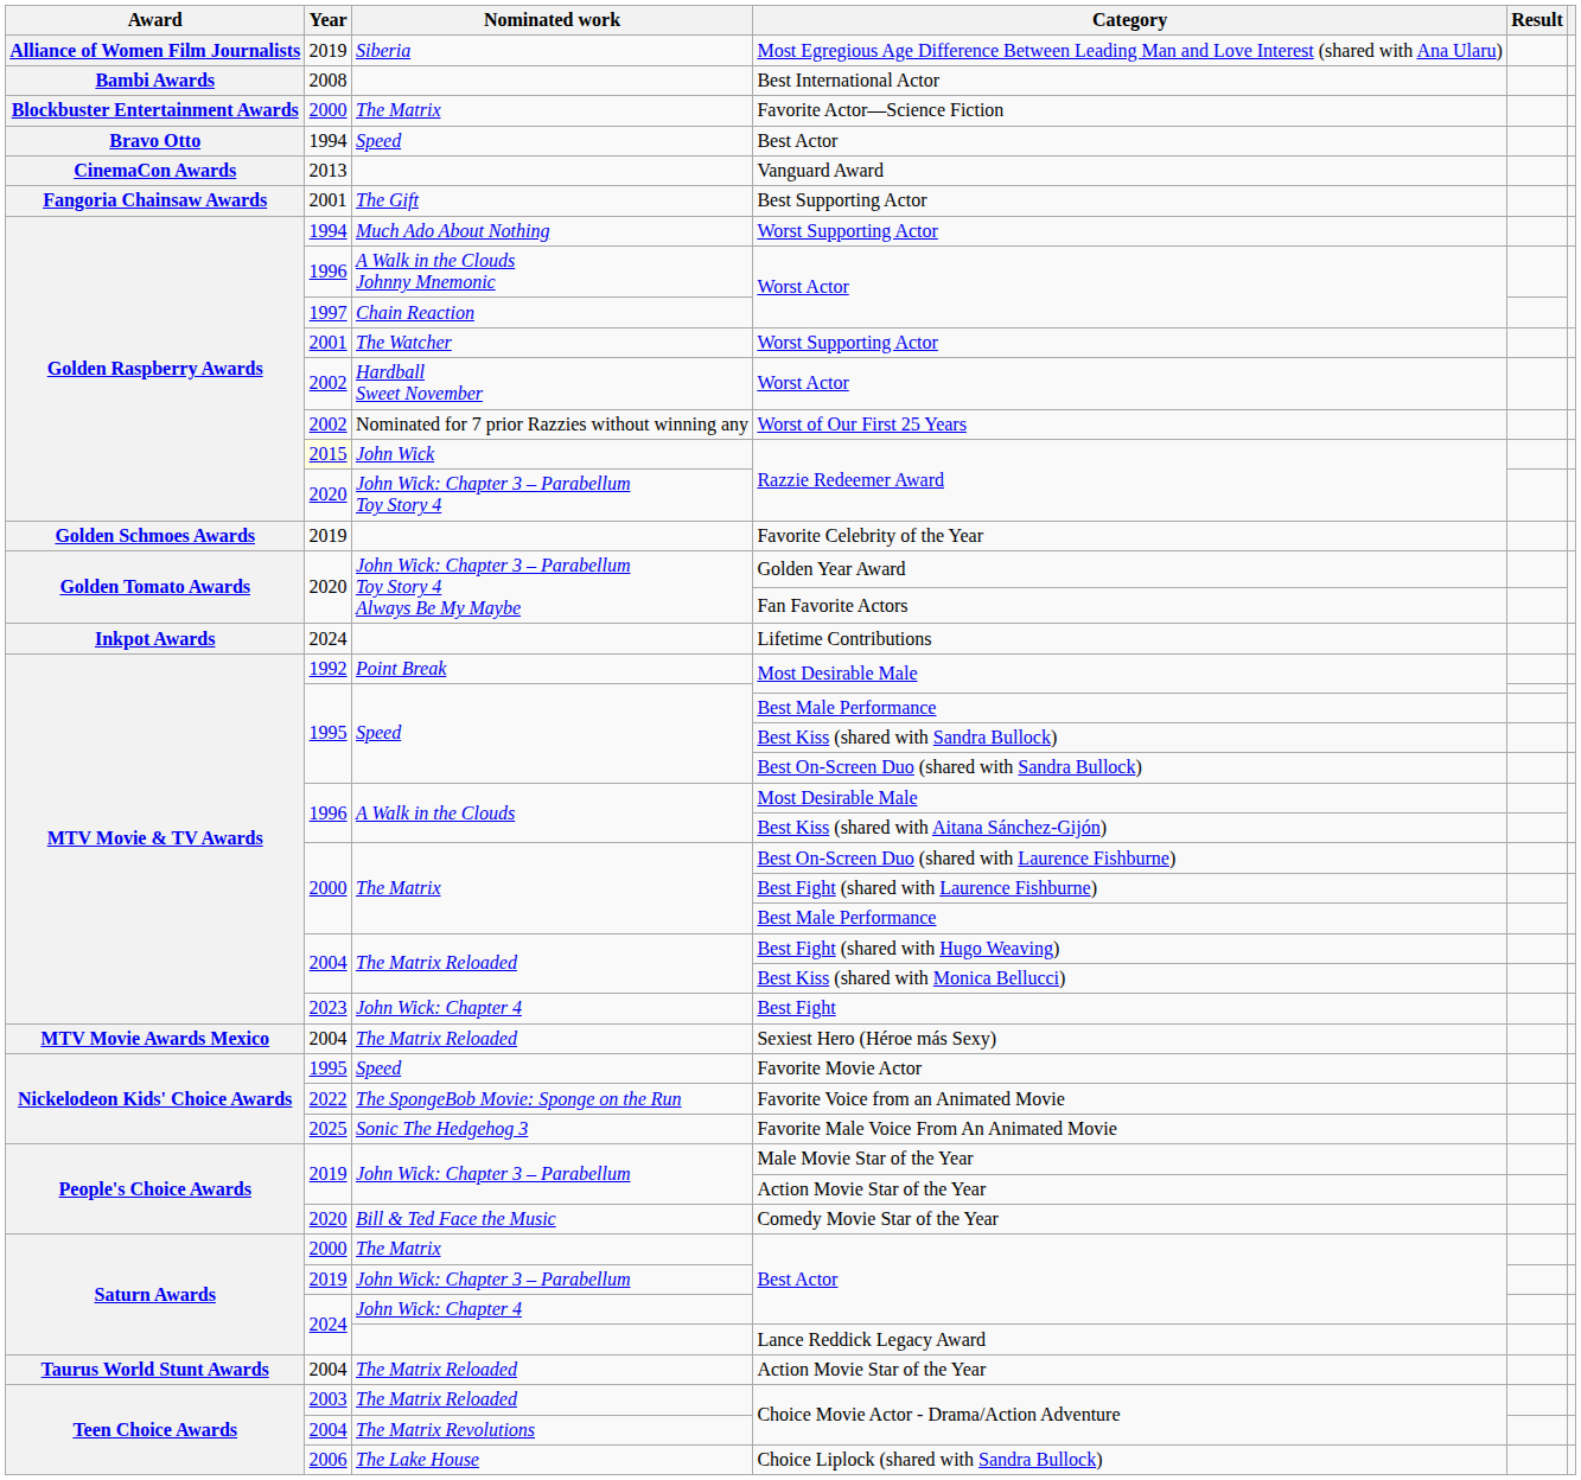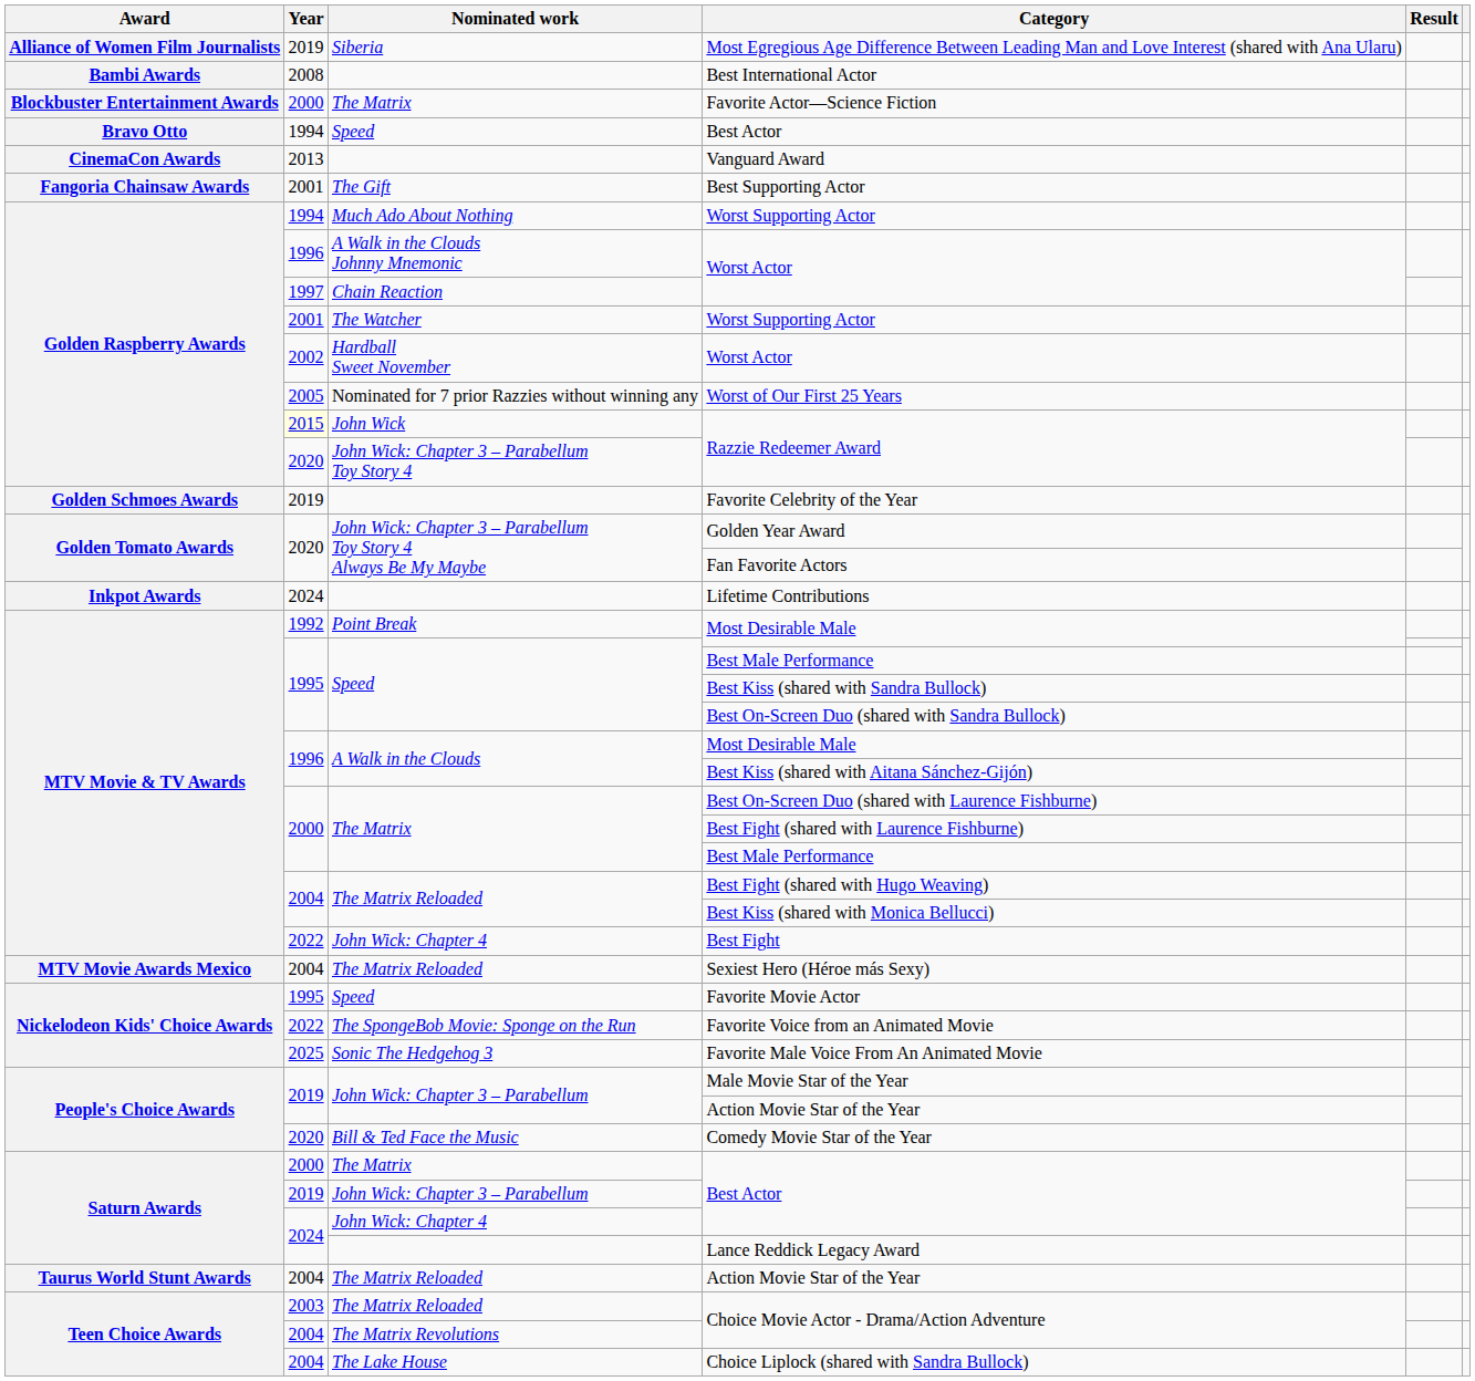Worst of Our First 25 Years | Year: 2002 -> 2005
Best Fight | Year: 2023 -> 2022
Choice Liplock (shared with Sandra Bullock) | Year: 2006 -> 2004
